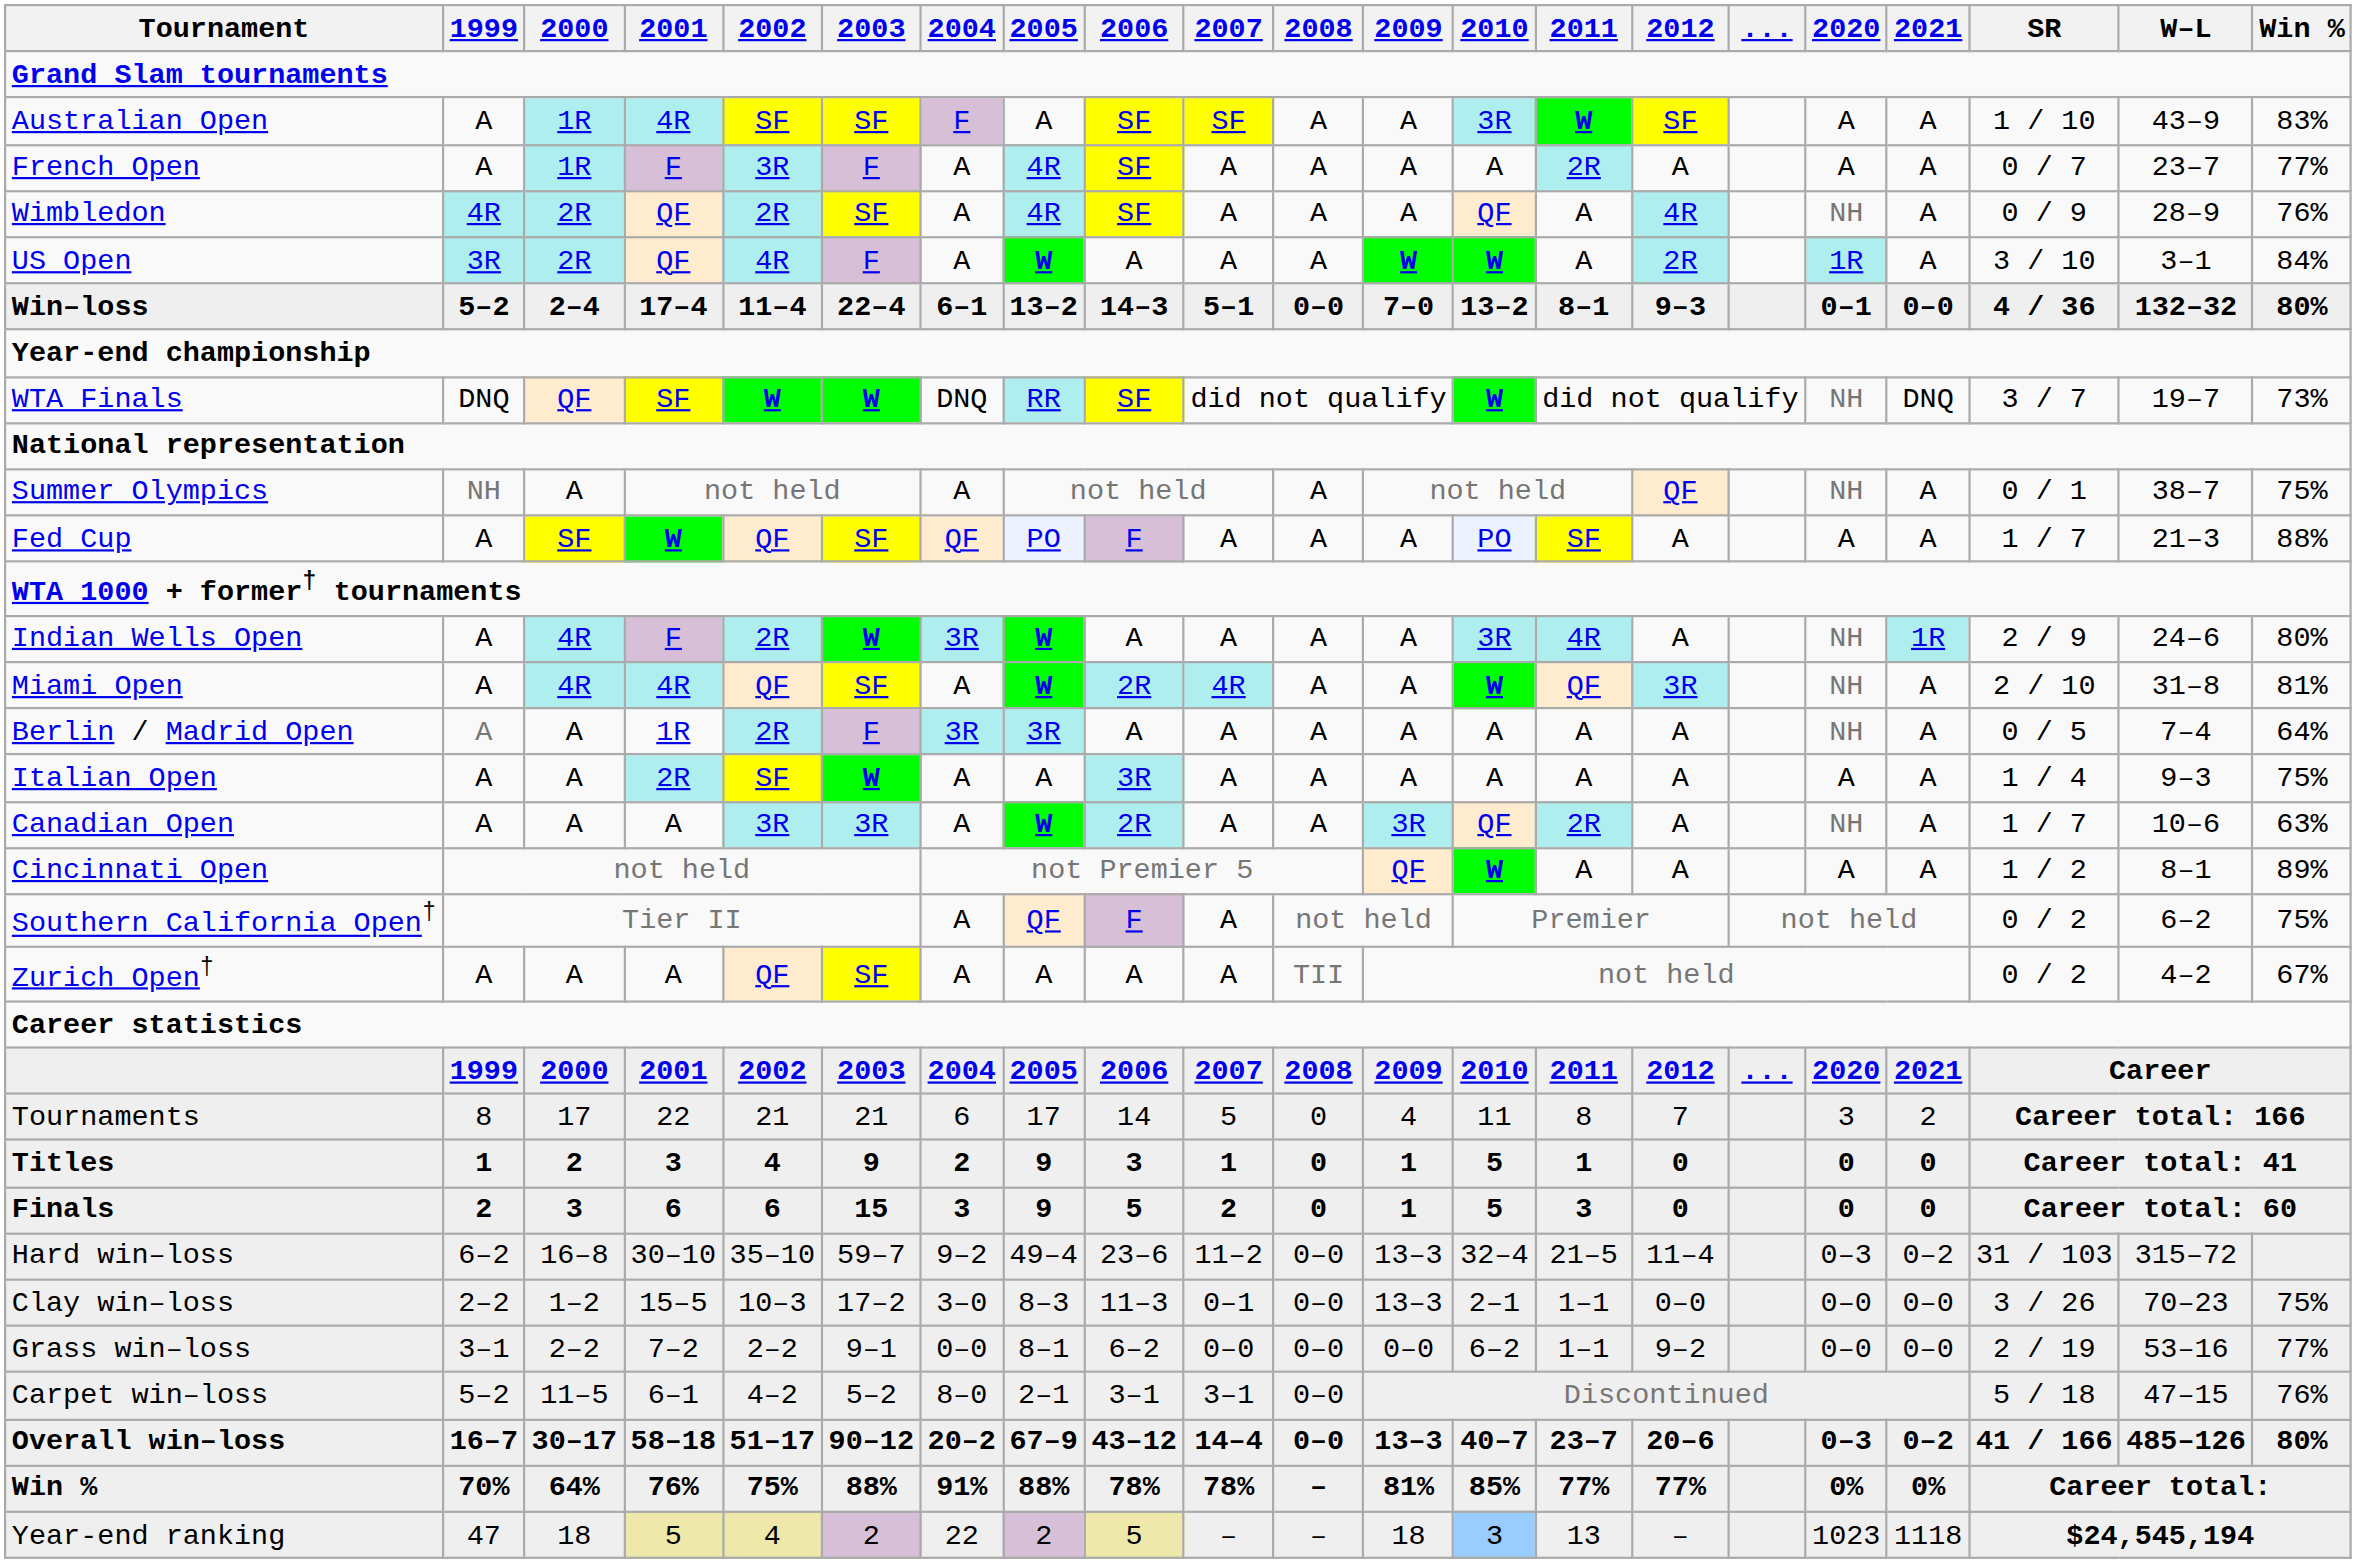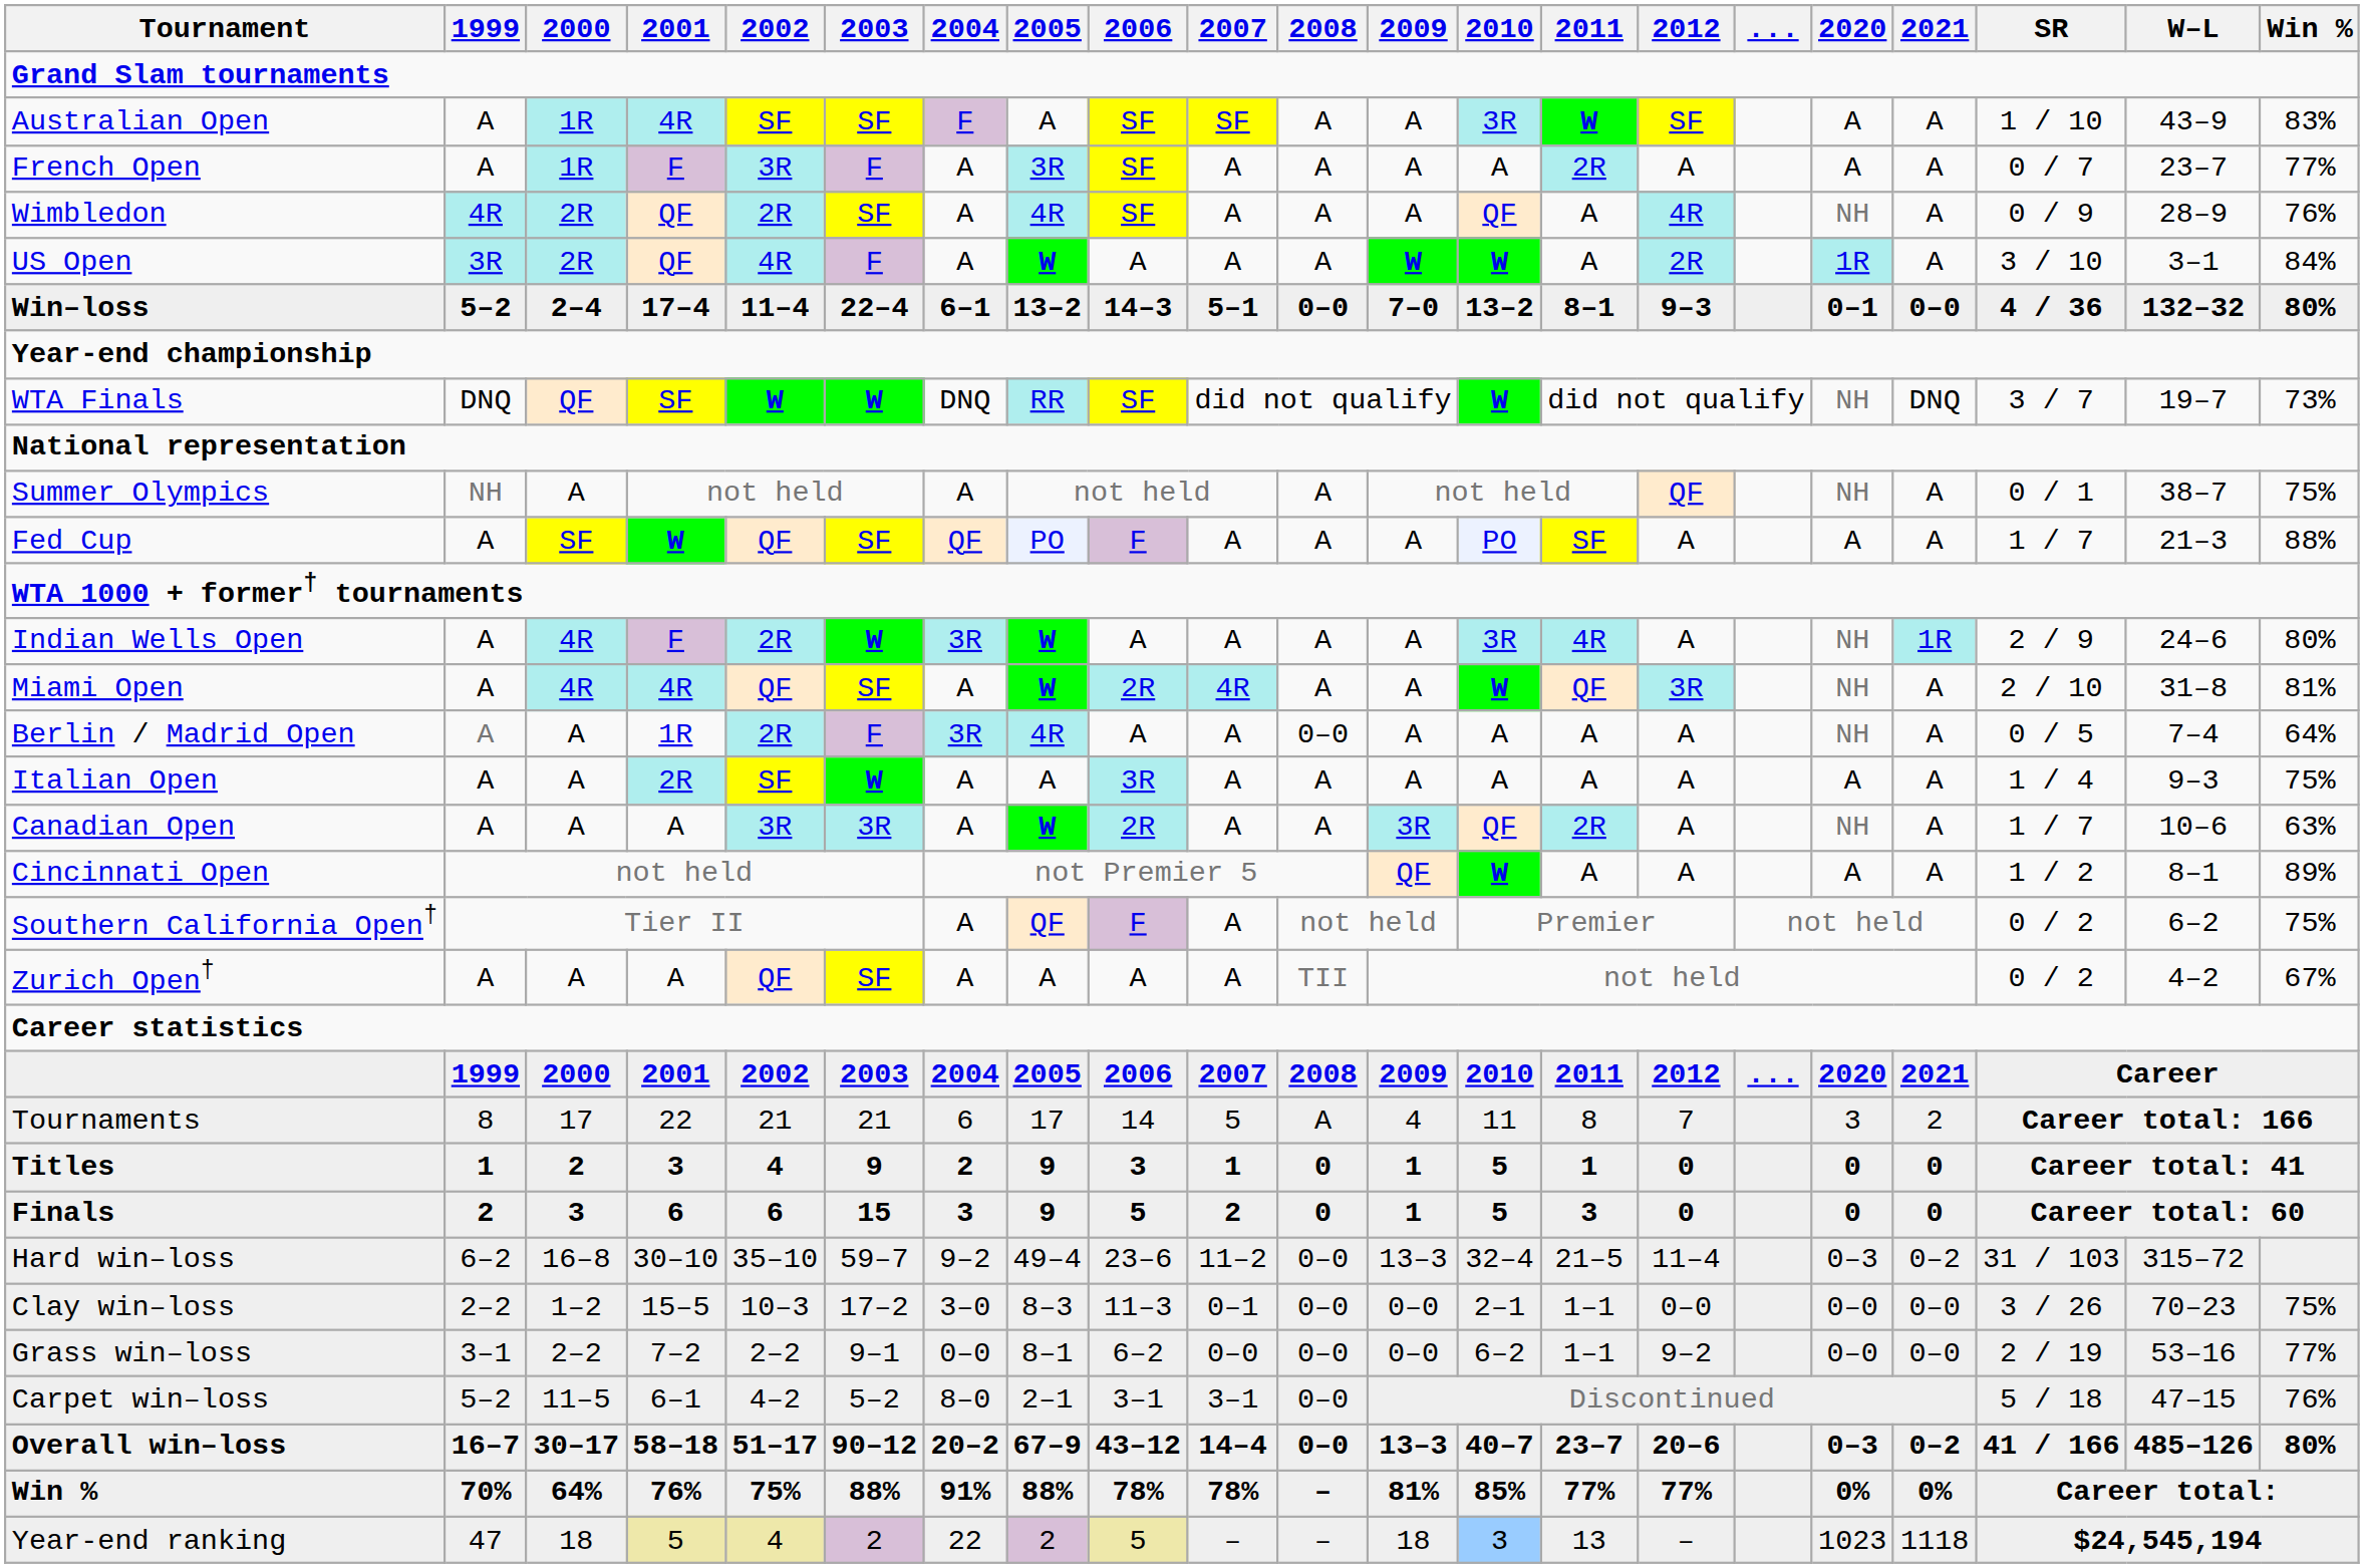French Open | 2005: 4R -> 3R
Berlin / Madrid Open | 2005: 3R -> 4R
Berlin / Madrid Open | 2008: A -> 0–0
Tournaments | 2008: 0 -> A
Clay win–loss | 2009: 13–3 -> 0–0
